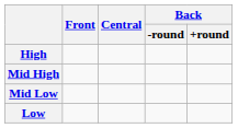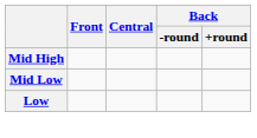- row: High
